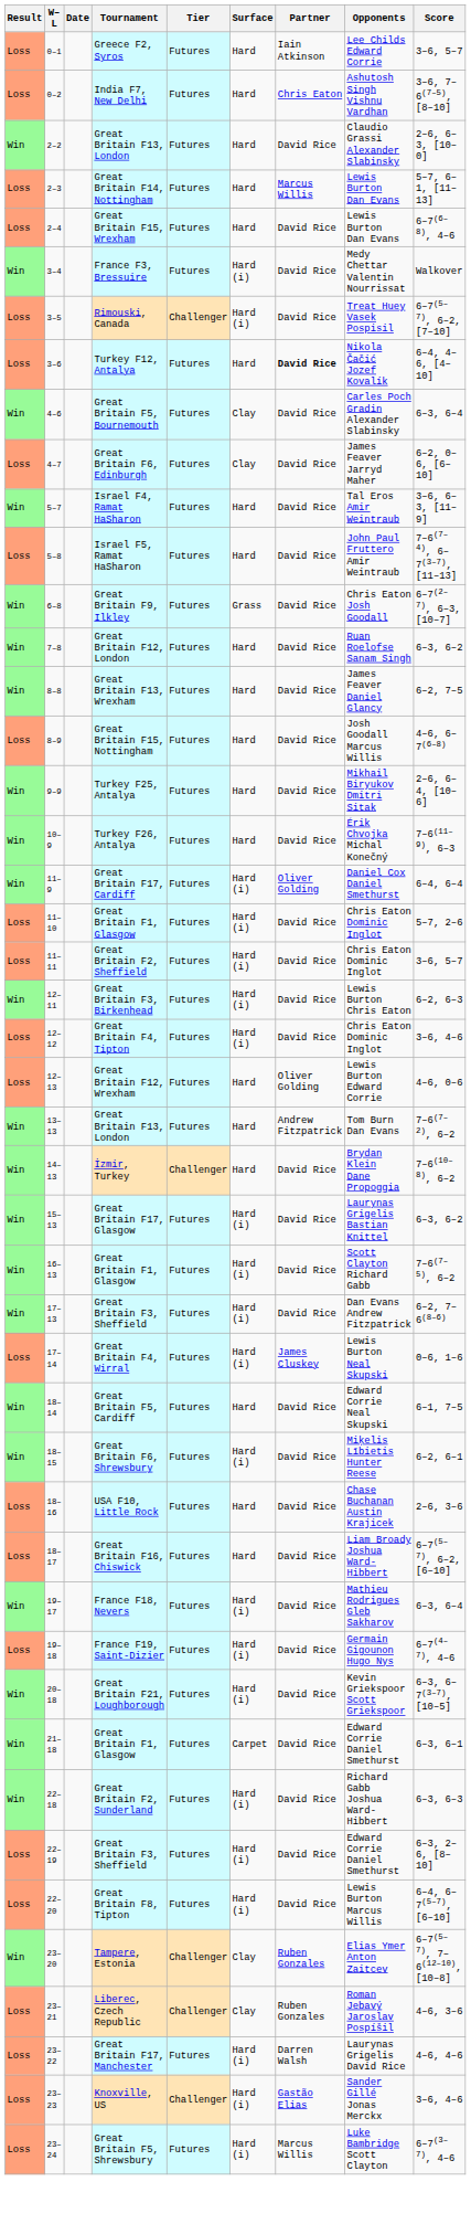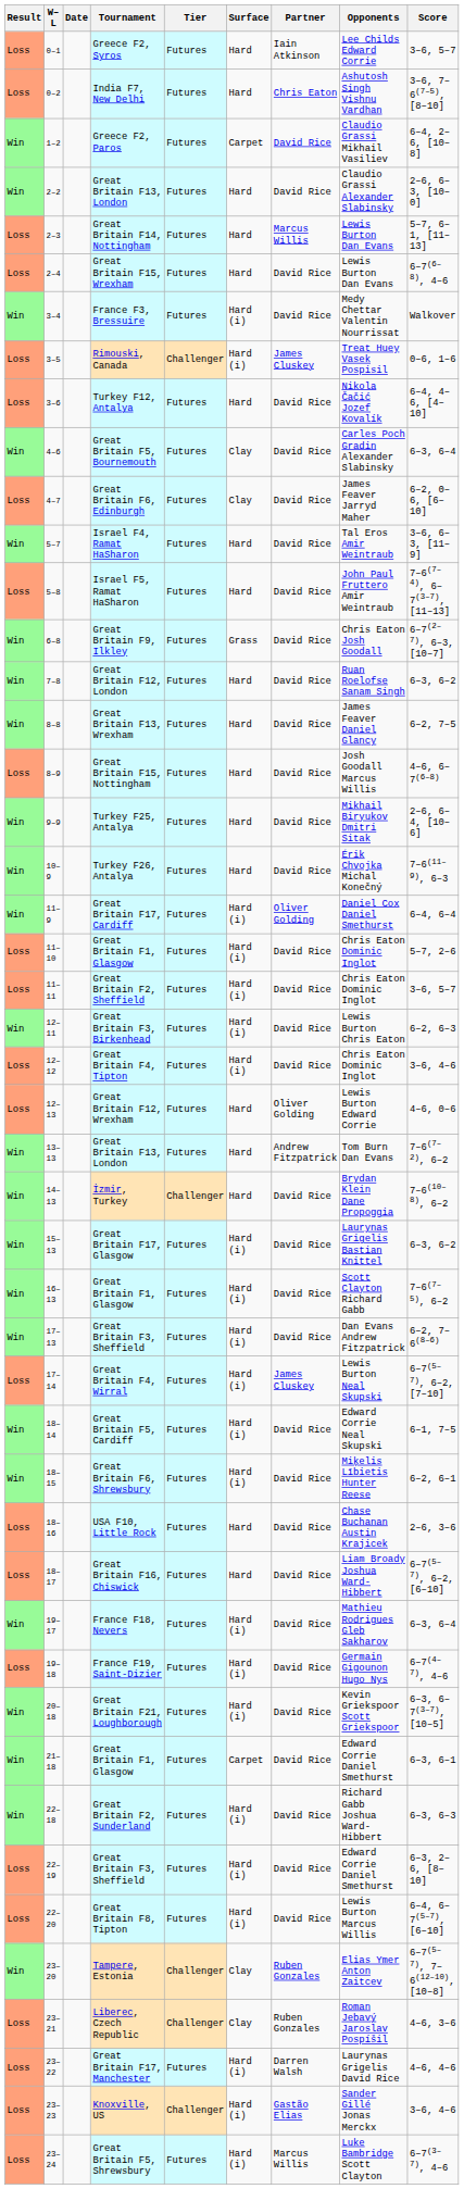+ row: Win | 1–2 | Greece F2, Paros | Futures | Carpet | David Rice | Claudio Grassi Mikhail Vasiliev | 6–4, 2–6, [10–8]
Rimouski, Canada | Partner: David Rice -> James Cluskey
Rimouski, Canada | Score: 6–7(5–7), 6–2, [7–10] -> 0–6, 1–6
Turkey F12, Antalya | Partner: bold -> normal
Great Britain F4, Wirral | Score: 0–6, 1–6 -> 6–7(5–7), 6–2, [7–10]
Great Britain F5, Cardiff | Surface: Hard -> Hard (i)
